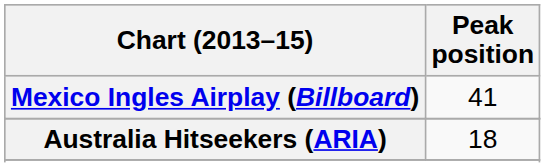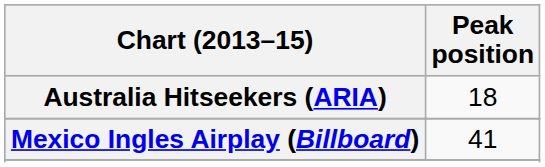rows swapped: Australia Hitseekers (ARIA) <-> Mexico Ingles Airplay (Billboard)
